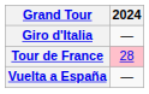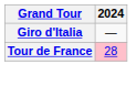- row: Vuelta a España | —
